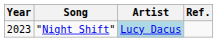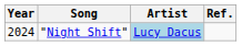"Night Shift" | Year: 2023 -> 2024
